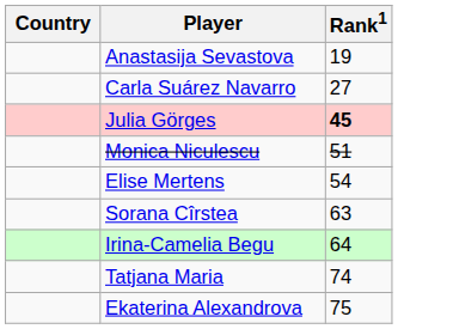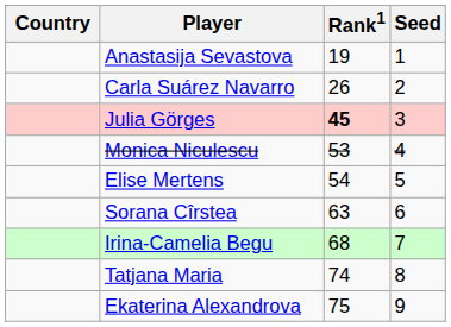+ column: Seed | 1 | 2 | 3 | 4 | 5 | 6 | 7 | 8 | 9
Carla Suárez Navarro | Rank1: 27 -> 26
Monica Niculescu | Rank1: 51 -> 53
Irina-Camelia Begu | Rank1: 64 -> 68
